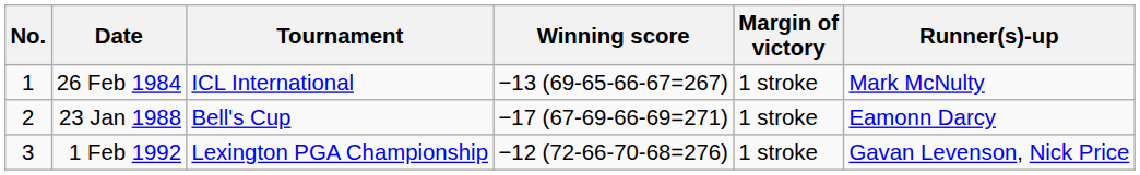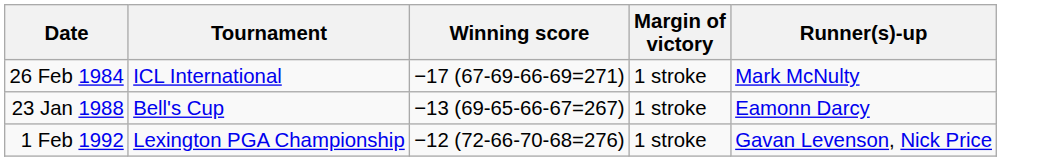- column: No. | 1 | 2 | 3
26 Feb 1984 | Winning score: −13 (69-65-66-67=267) -> −17 (67-69-66-69=271)
23 Jan 1988 | Winning score: −17 (67-69-66-69=271) -> −13 (69-65-66-67=267)
